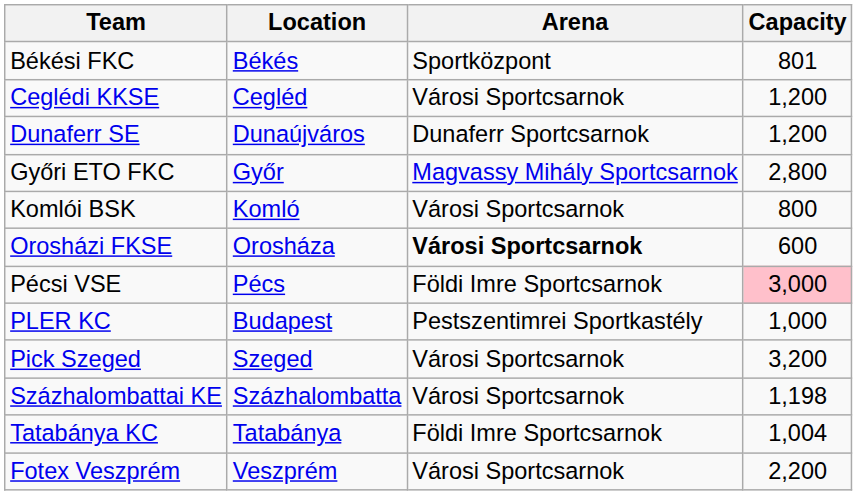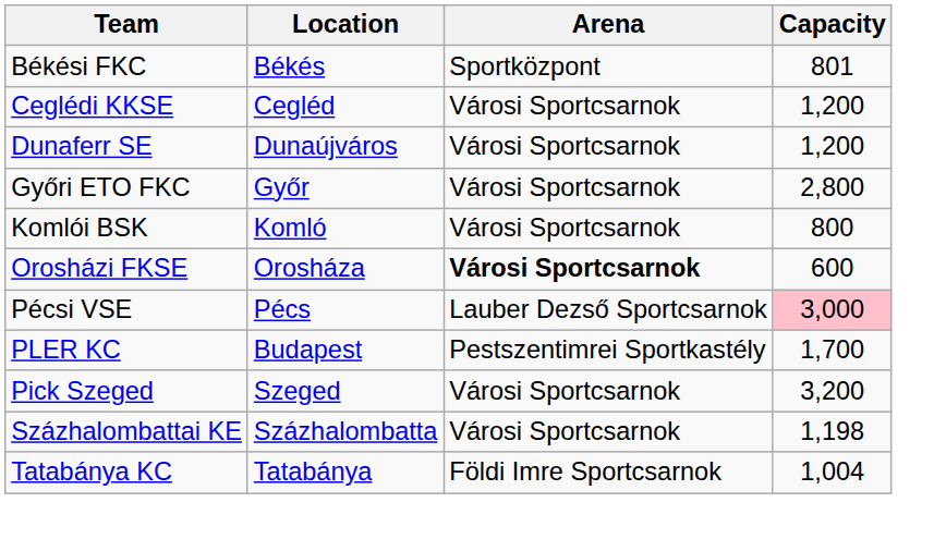Dunaferr SE | Arena: Dunaferr Sportcsarnok -> Városi Sportcsarnok
Győri ETO FKC | Arena: Magvassy Mihály Sportcsarnok -> Városi Sportcsarnok
Pécsi VSE | Arena: Földi Imre Sportcsarnok -> Lauber Dezső Sportcsarnok
PLER KC | Capacity: 1,000 -> 1,700
- row: Fotex Veszprém | Veszprém | Városi Sportcsarnok | 2,200
